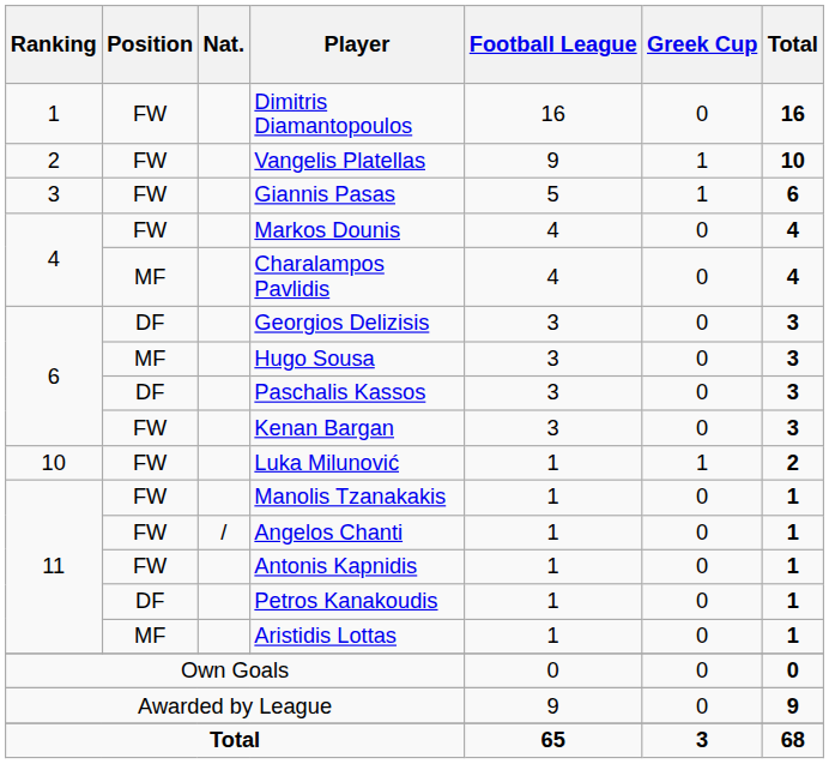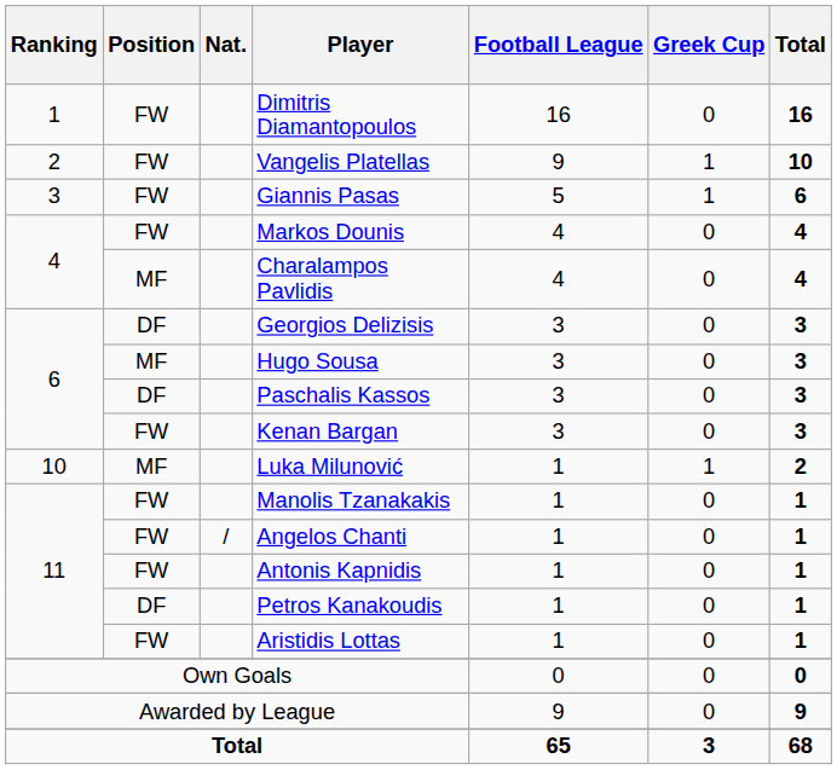Luka Milunović | Position: FW -> MF
Aristidis Lottas | Position: MF -> FW
